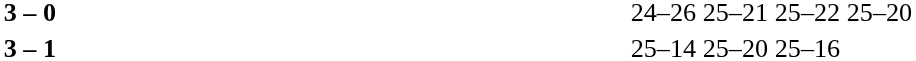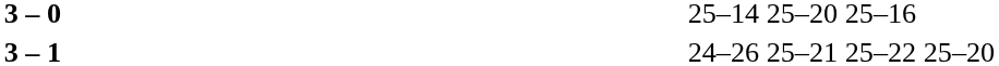3 – 0 | column 4: 24–26 25–21 25–22 25–20 -> 25–14 25–20 25–16
3 – 1 | column 4: 25–14 25–20 25–16 -> 24–26 25–21 25–22 25–20
